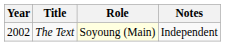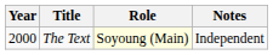The Text | Year: 2002 -> 2000
